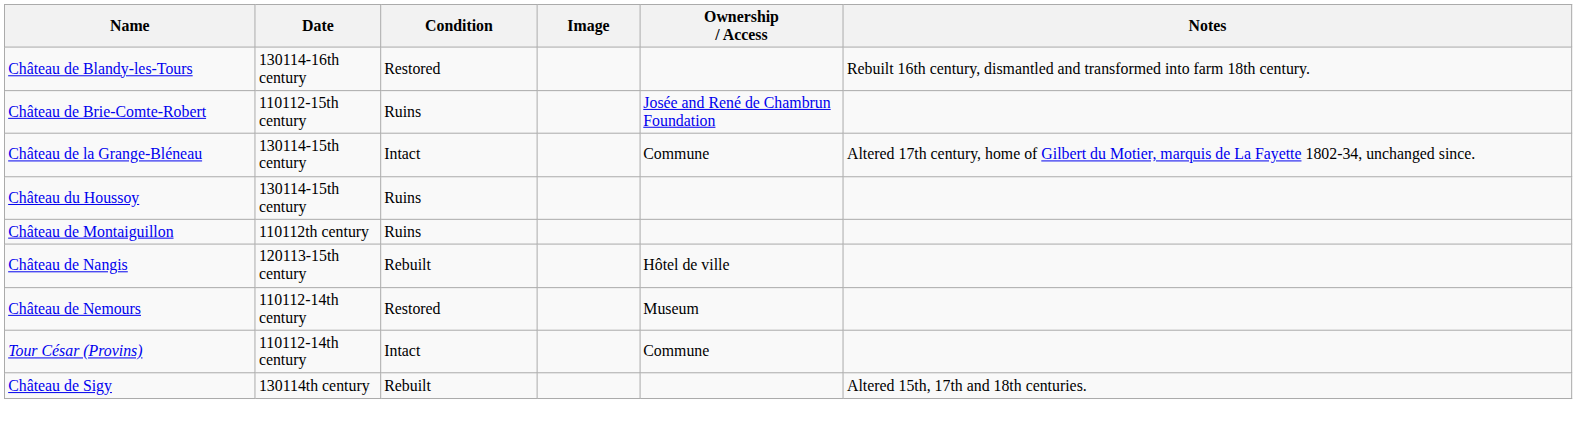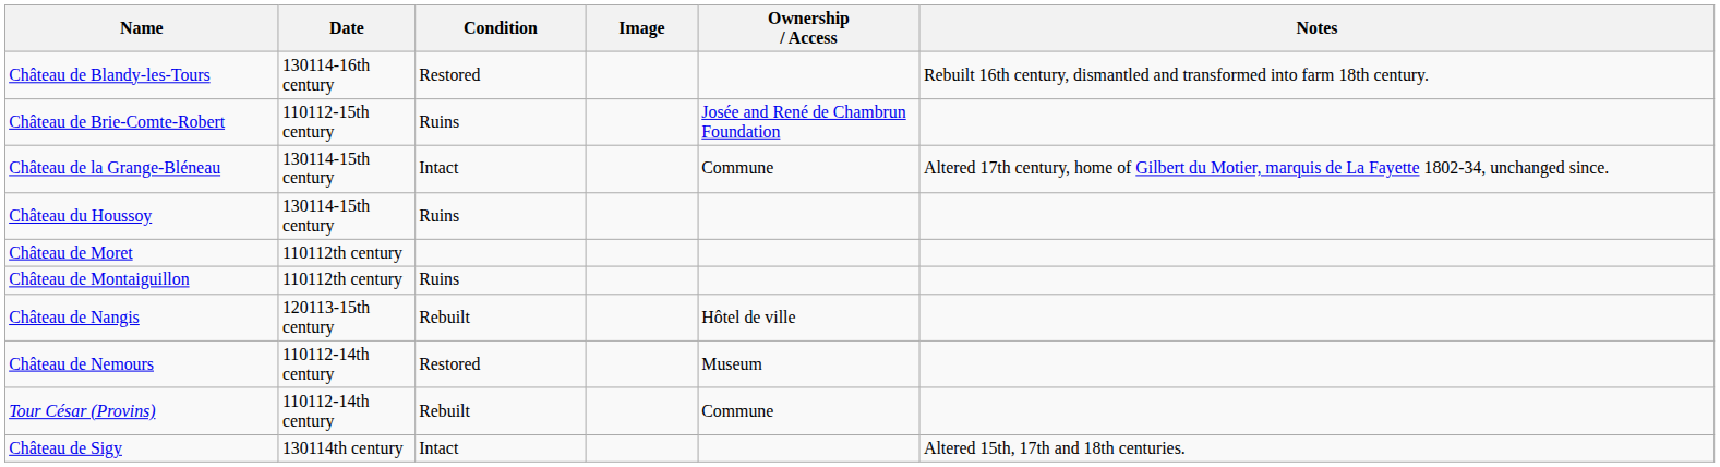+ row: Château de Moret | 110112th century
Tour César (Provins) | Condition: Intact -> Rebuilt
Château de Sigy | Condition: Rebuilt -> Intact
